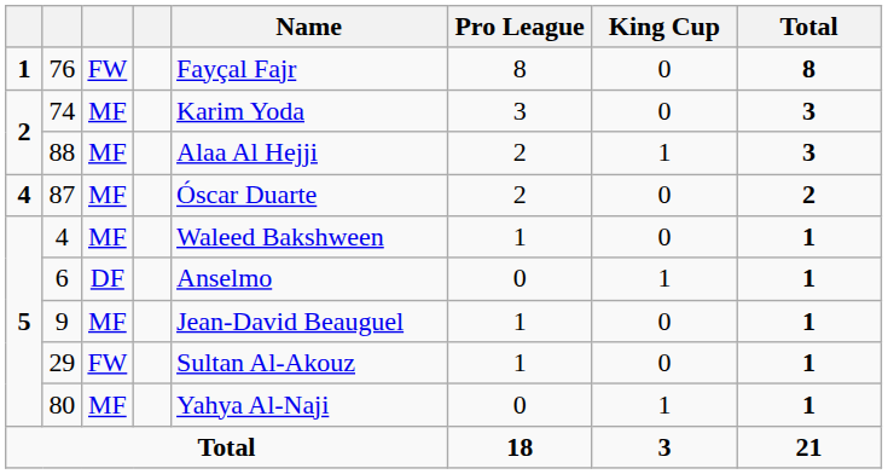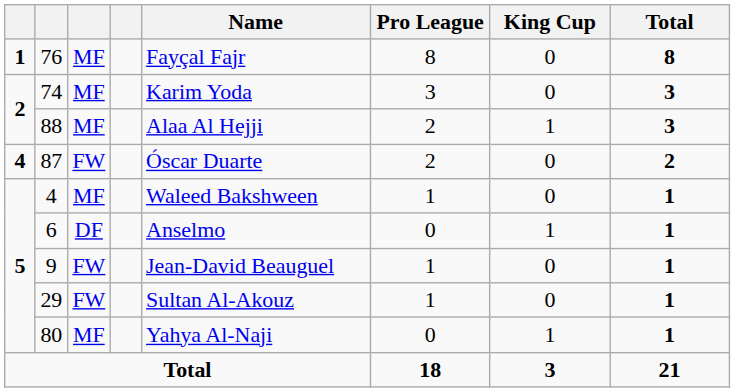76 | column 3: FW -> MF
87 | column 3: MF -> FW
9 | column 3: MF -> FW
